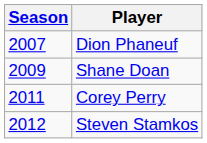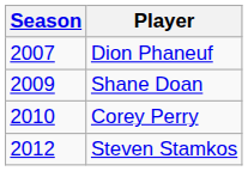Corey Perry | Season: 2011 -> 2010
